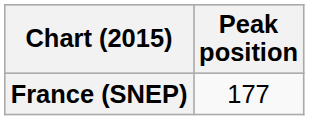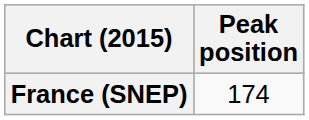France (SNEP) | Peak position: 177 -> 174
